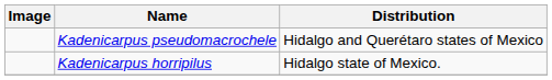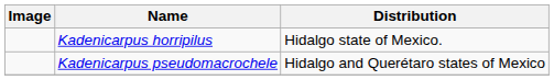rows swapped: Kadenicarpus horripilus <-> Kadenicarpus pseudomacrochele
